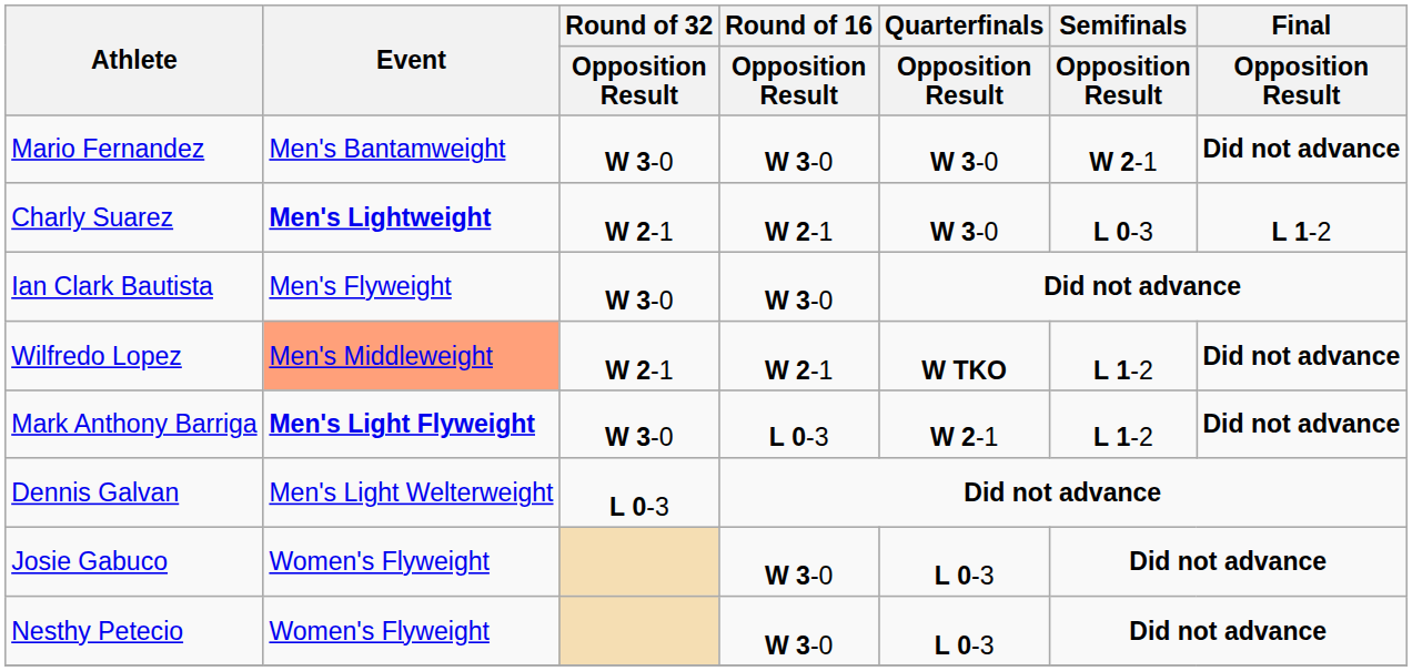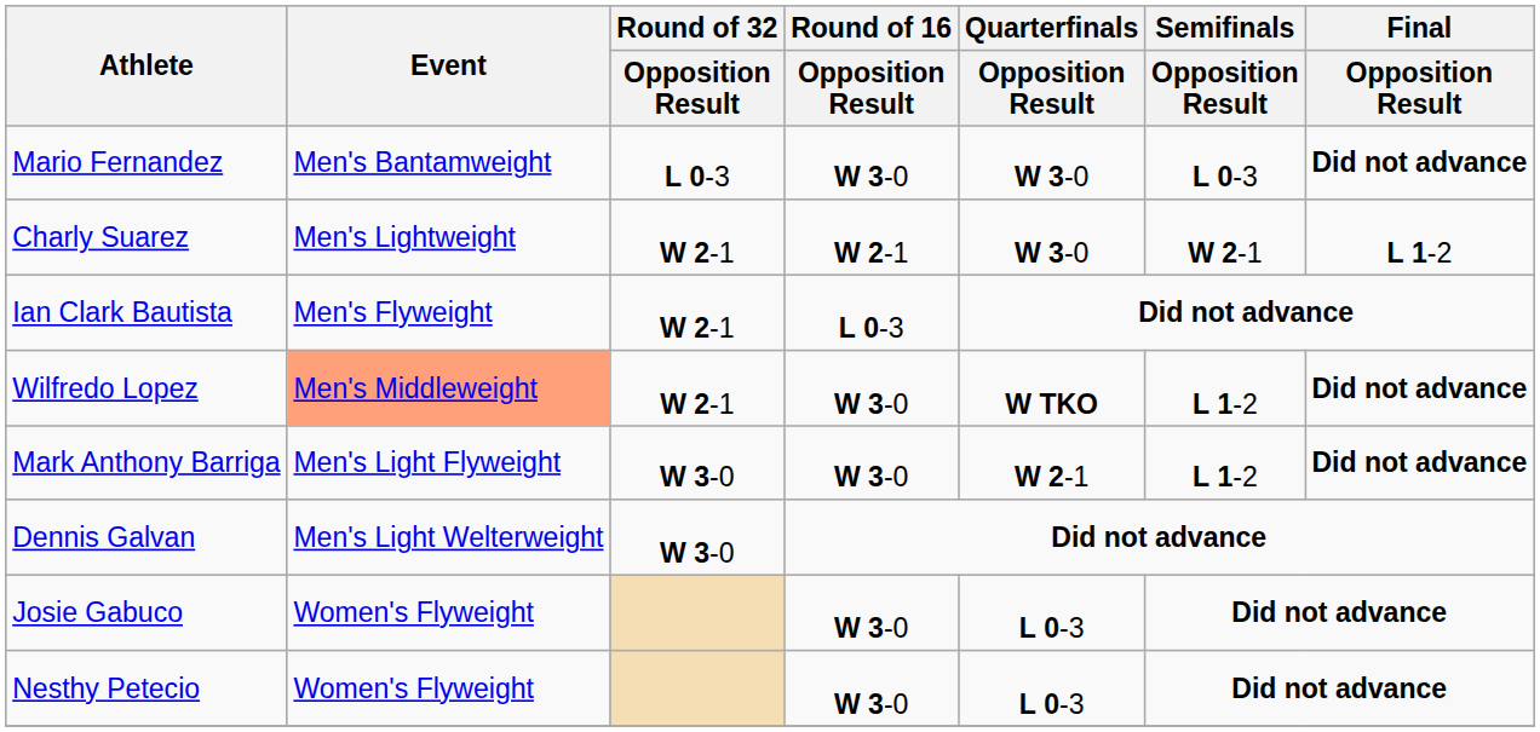Mario Fernandez | Round of 32 / Opposition Result: W 3-0 -> L 0-3
Mario Fernandez | Semifinals / Opposition Result: W 2-1 -> L 0-3
Charly Suarez | Event: bold -> normal
Charly Suarez | Semifinals / Opposition Result: L 0-3 -> W 2-1
Ian Clark Bautista | Round of 32 / Opposition Result: W 3-0 -> W 2-1
Ian Clark Bautista | Round of 16 / Opposition Result: W 3-0 -> L 0-3
Wilfredo Lopez | Round of 16 / Opposition Result: W 2-1 -> W 3-0
Mark Anthony Barriga | Event: bold -> normal
Mark Anthony Barriga | Round of 16 / Opposition Result: L 0-3 -> W 3-0
Dennis Galvan | Round of 32 / Opposition Result: L 0-3 -> W 3-0
